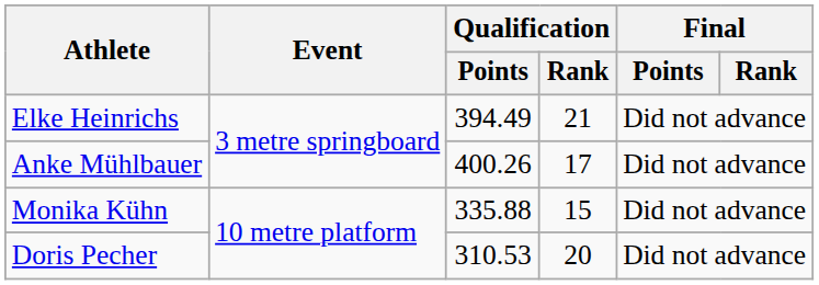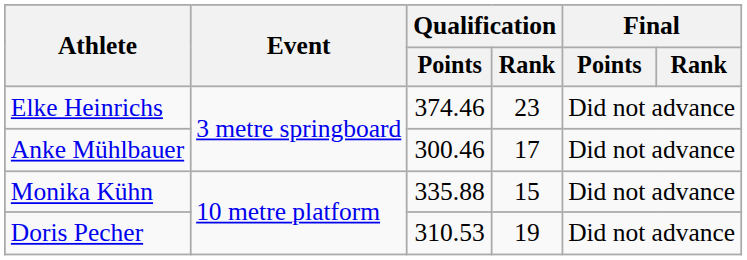Elke Heinrichs | Qualification / Points: 394.49 -> 374.46
Elke Heinrichs | Qualification / Rank: 21 -> 23
Anke Mühlbauer | Qualification / Points: 400.26 -> 300.46
Doris Pecher | Qualification / Rank: 20 -> 19
